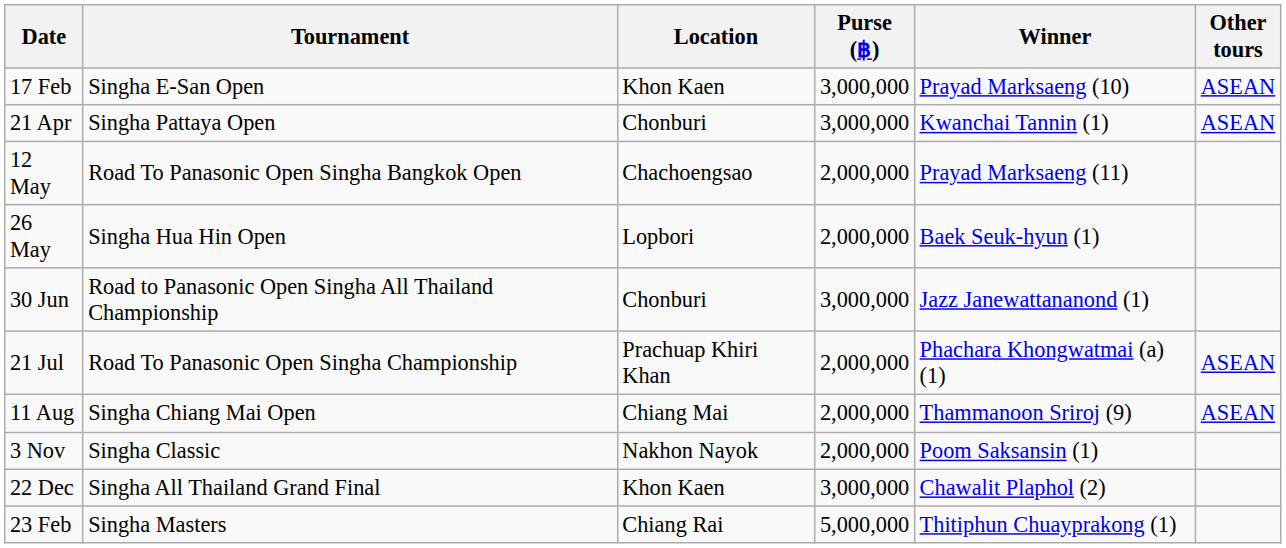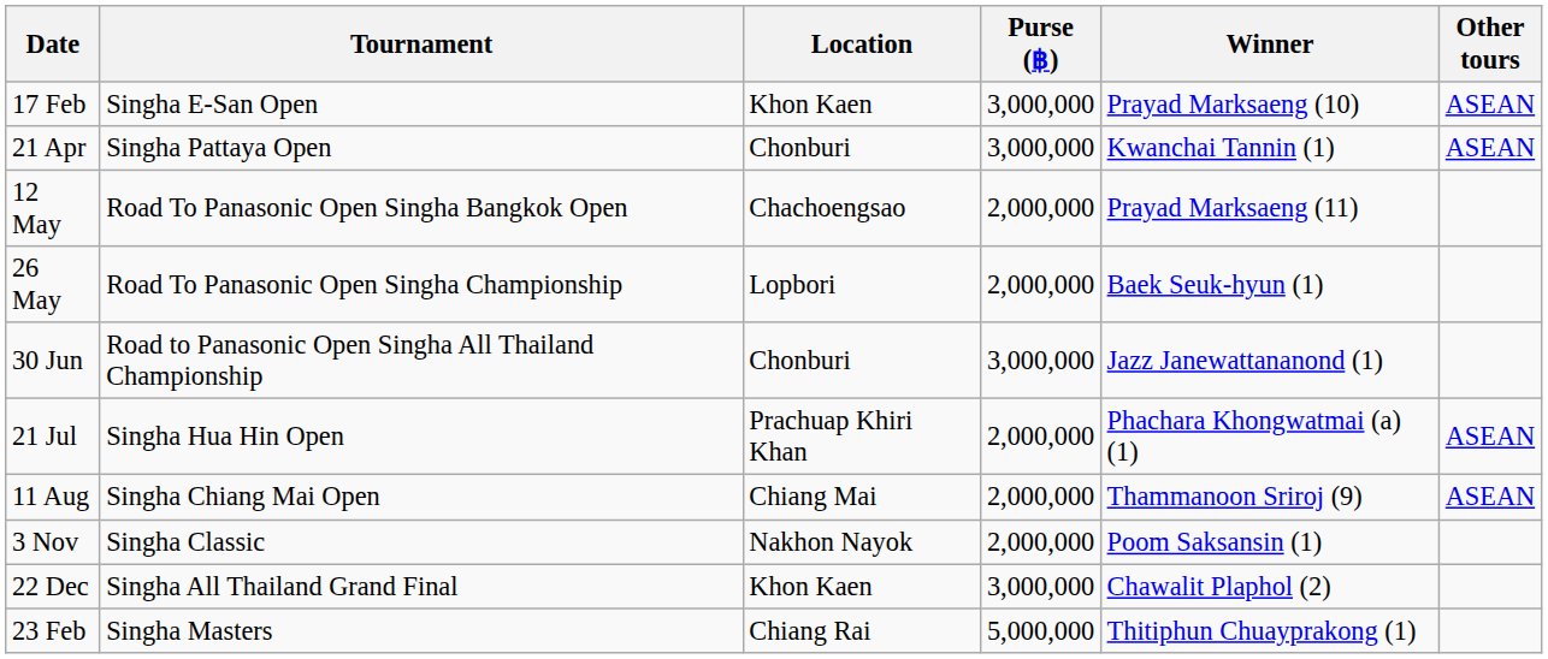26 May | Tournament: Singha Hua Hin Open -> Road To Panasonic Open Singha Championship
21 Jul | Tournament: Road To Panasonic Open Singha Championship -> Singha Hua Hin Open
